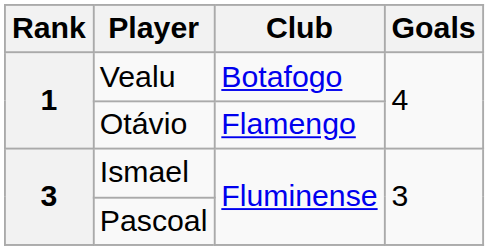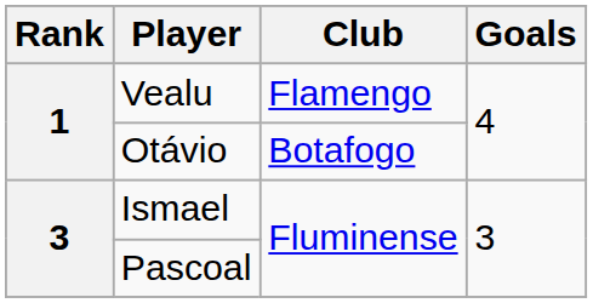Vealu | Club: Botafogo -> Flamengo
Otávio | Club: Flamengo -> Botafogo
